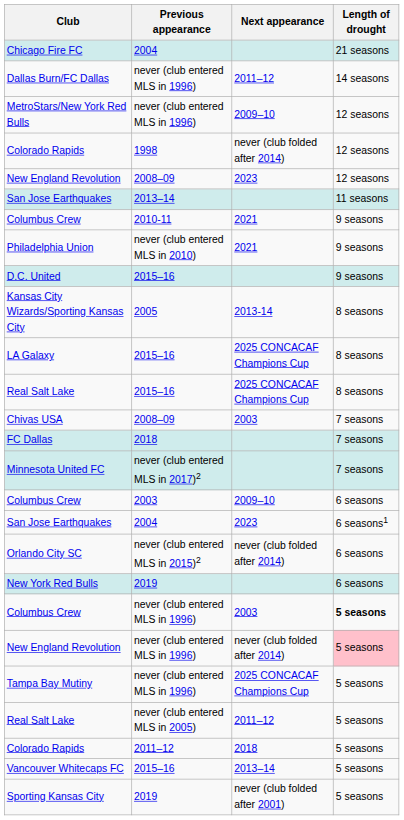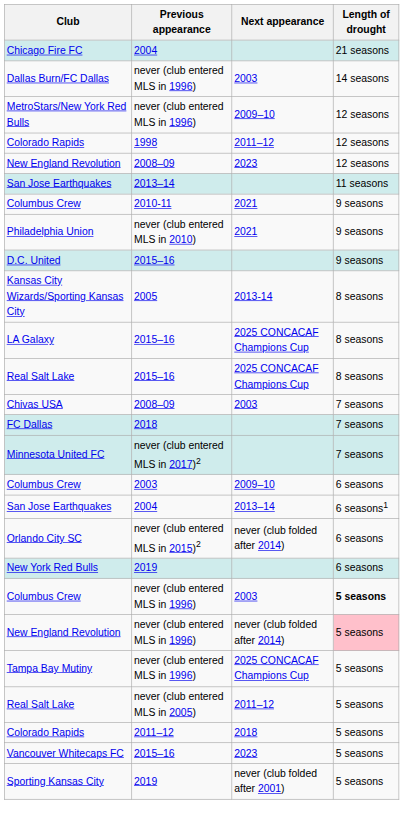Dallas Burn/FC Dallas | Next appearance: 2011–12 -> 2003
Colorado Rapids / 1998 | Next appearance: never (club folded after 2014) -> 2011–12
San Jose Earthquakes / 2004 | Next appearance: 2023 -> 2013–14
Vancouver Whitecaps FC | Next appearance: 2013–14 -> 2023
